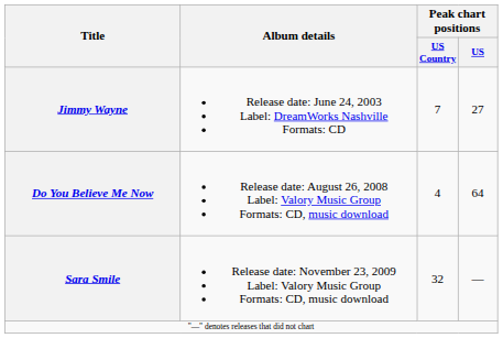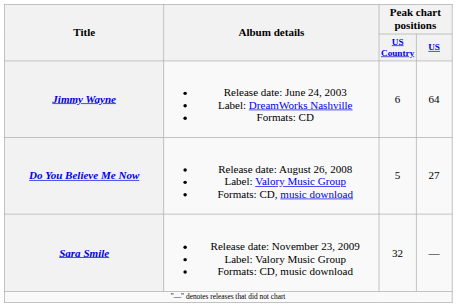Jimmy Wayne | Peak chart positions / US Country: 7 -> 6
Jimmy Wayne | Peak chart positions / US: 27 -> 64
Do You Believe Me Now | Peak chart positions / US Country: 4 -> 5
Do You Believe Me Now | Peak chart positions / US: 64 -> 27
